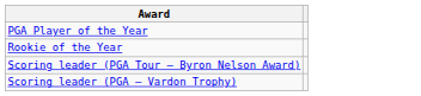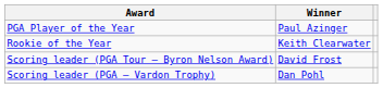+ column: Winner | Paul Azinger | Keith Clearwater | David Frost | Dan Pohl
